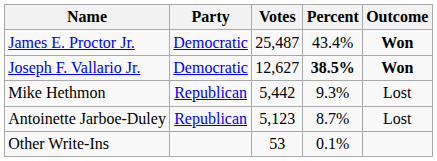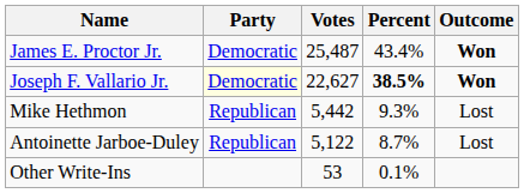Joseph F. Vallario Jr. | Party: no background -> lightyellow background
Joseph F. Vallario Jr. | Votes: 12,627 -> 22,627
Antoinette Jarboe-Duley | Votes: 5,123 -> 5,122
